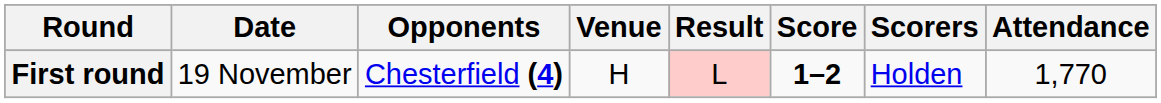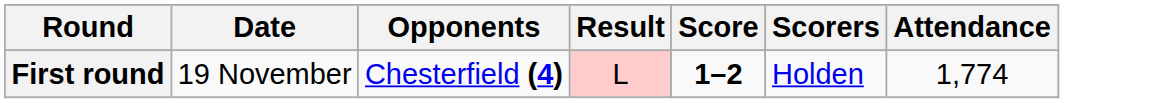- column: Venue | H
First round | Attendance: 1,770 -> 1,774
